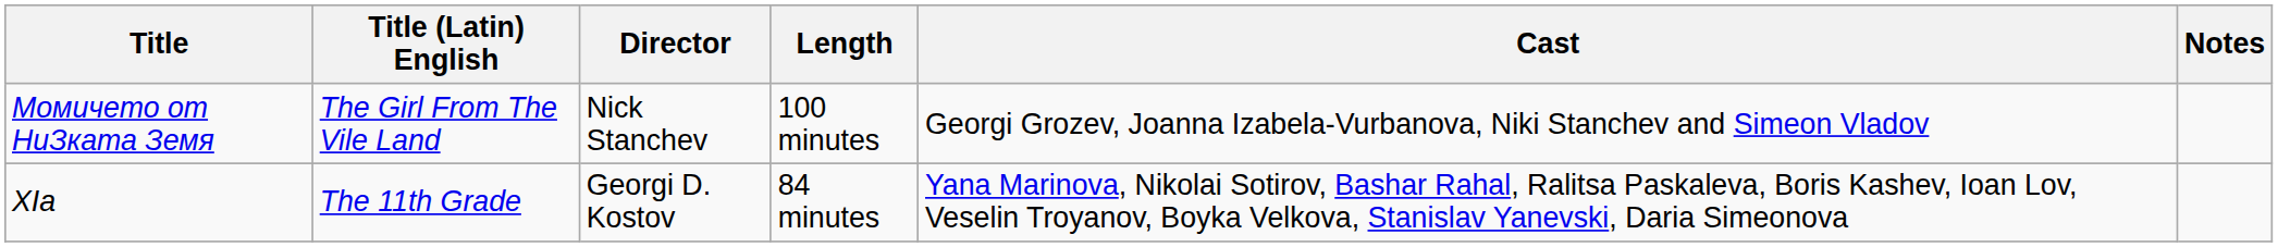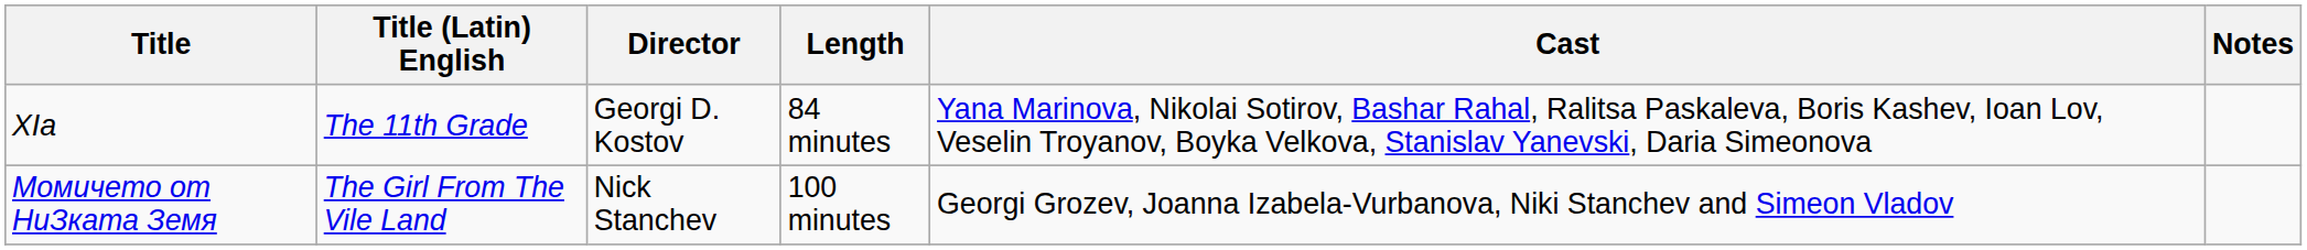rows swapped: XIa <-> Момичето от НиЗката Земя
